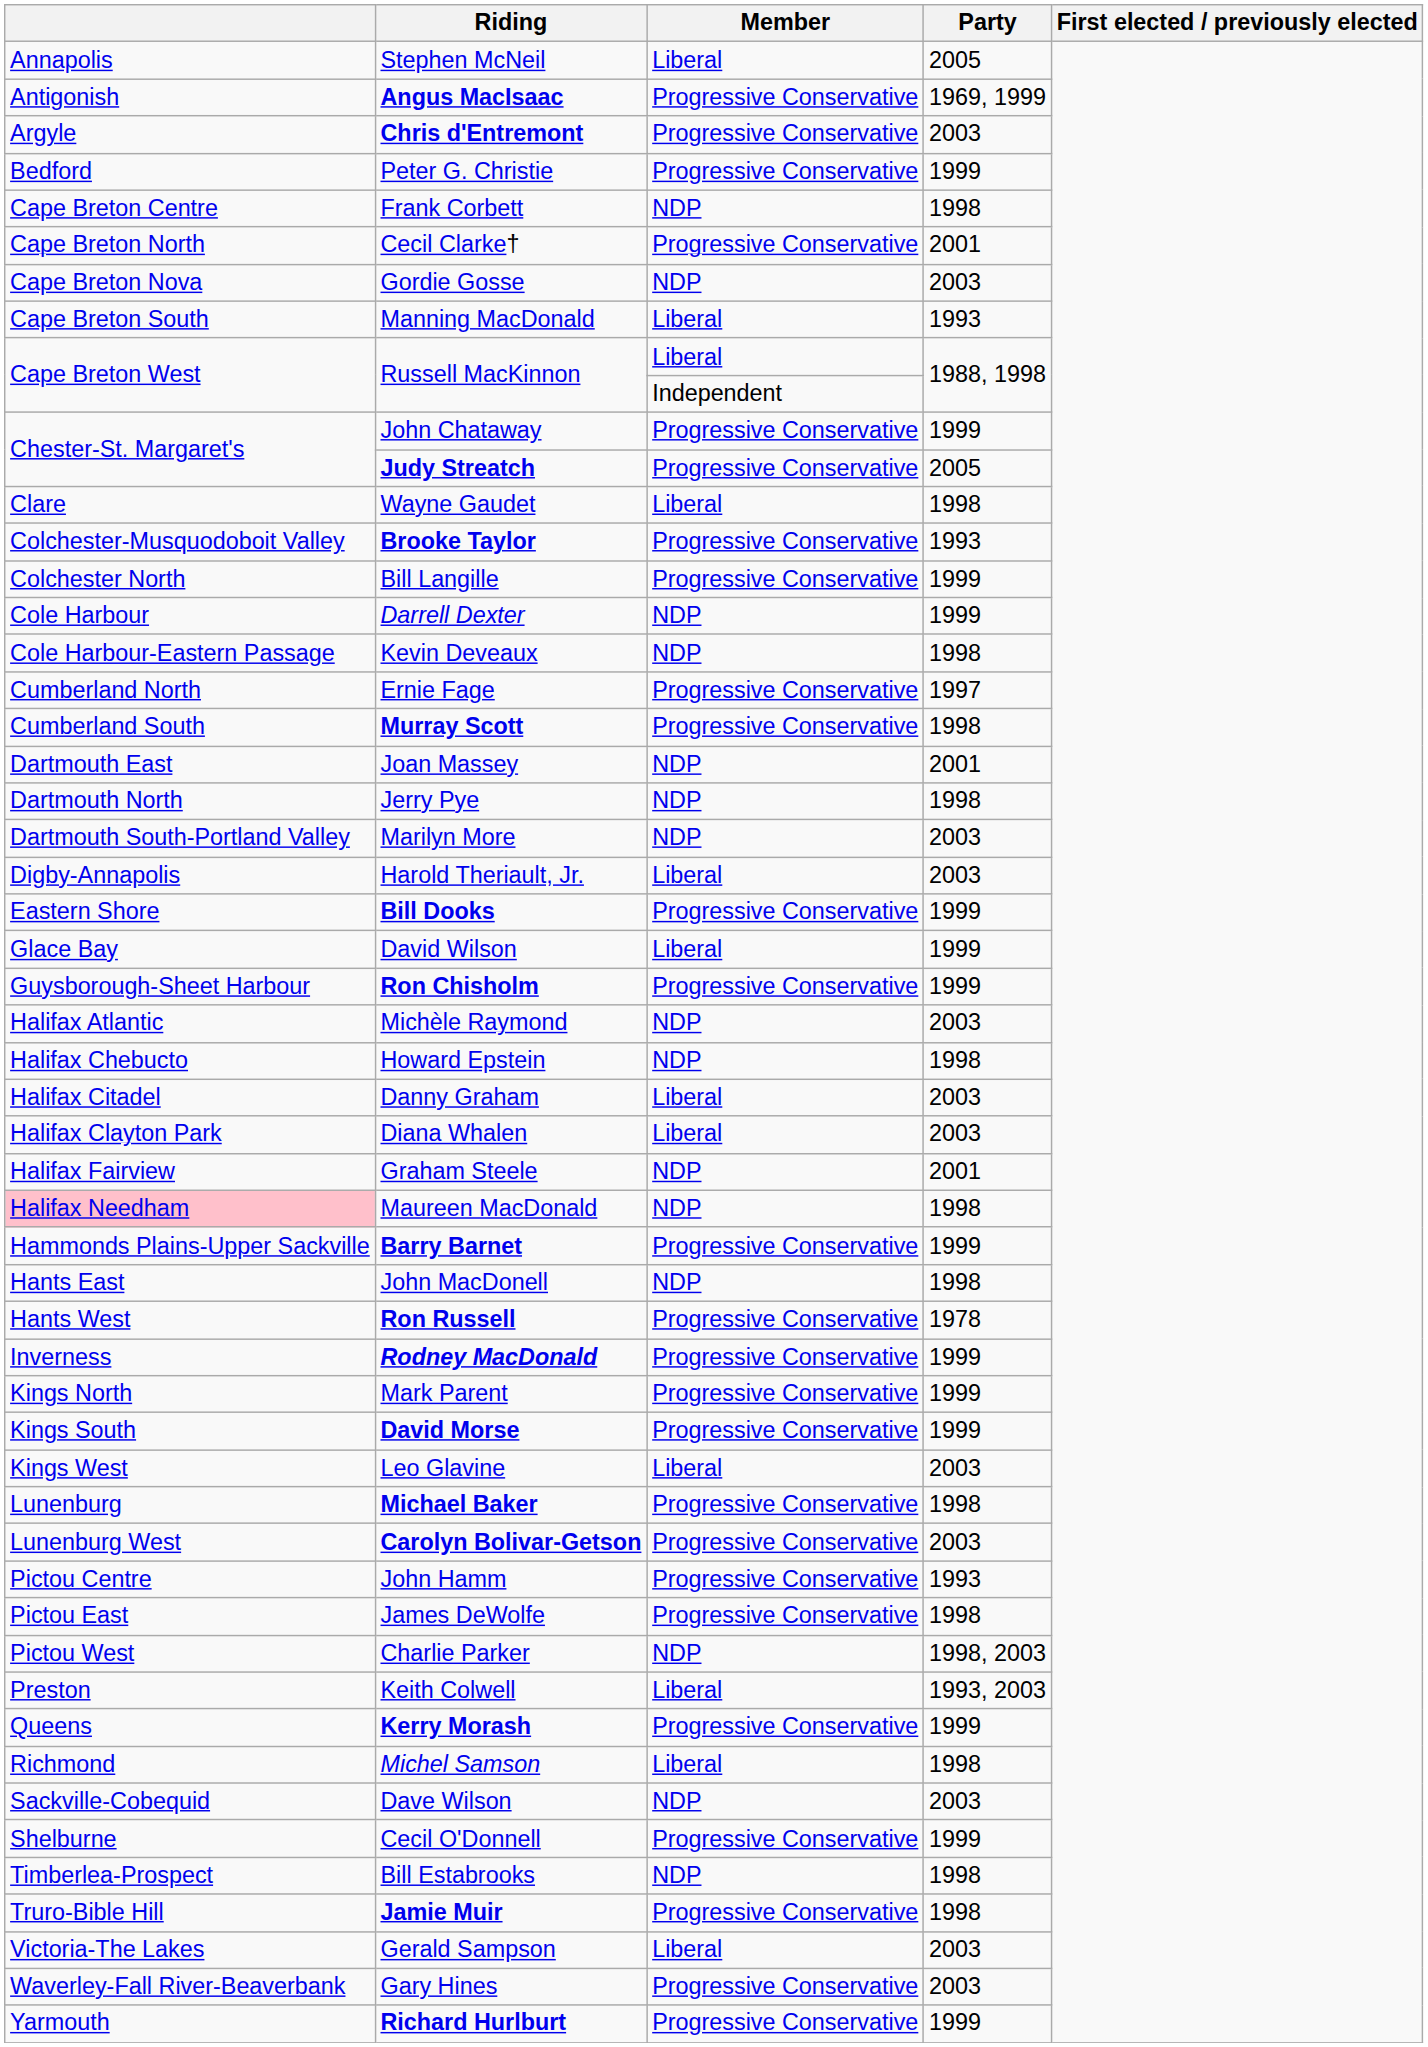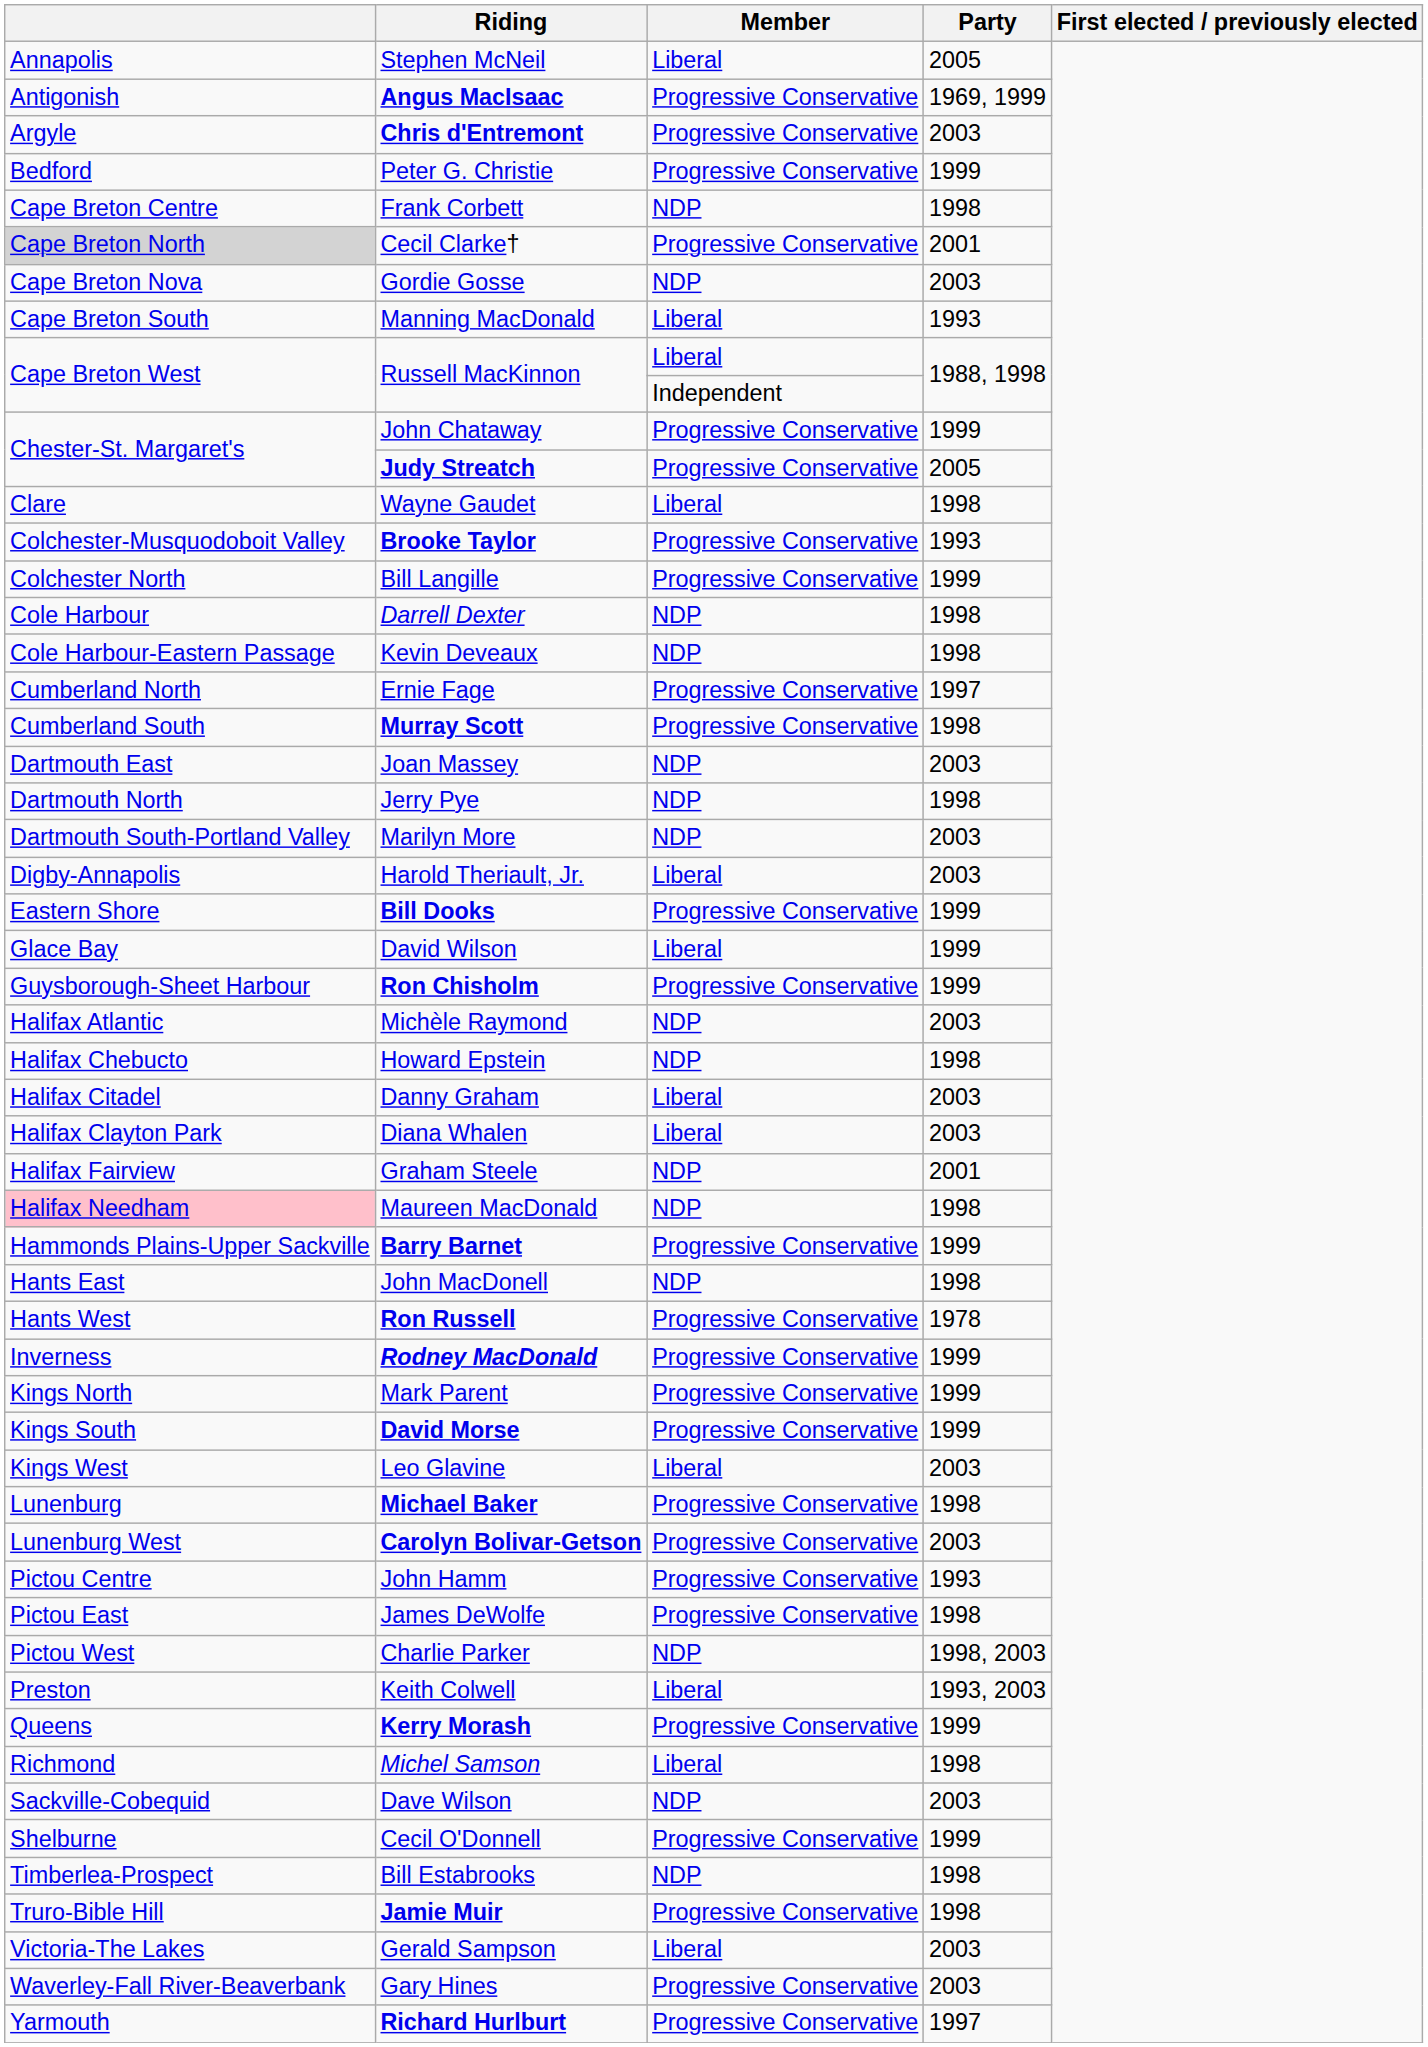Cecil Clarke† | column 1: no background -> lightgrey background
Darrell Dexter | Party: 1999 -> 1998
Joan Massey | Party: 2001 -> 2003
Richard Hurlburt | Party: 1999 -> 1997
